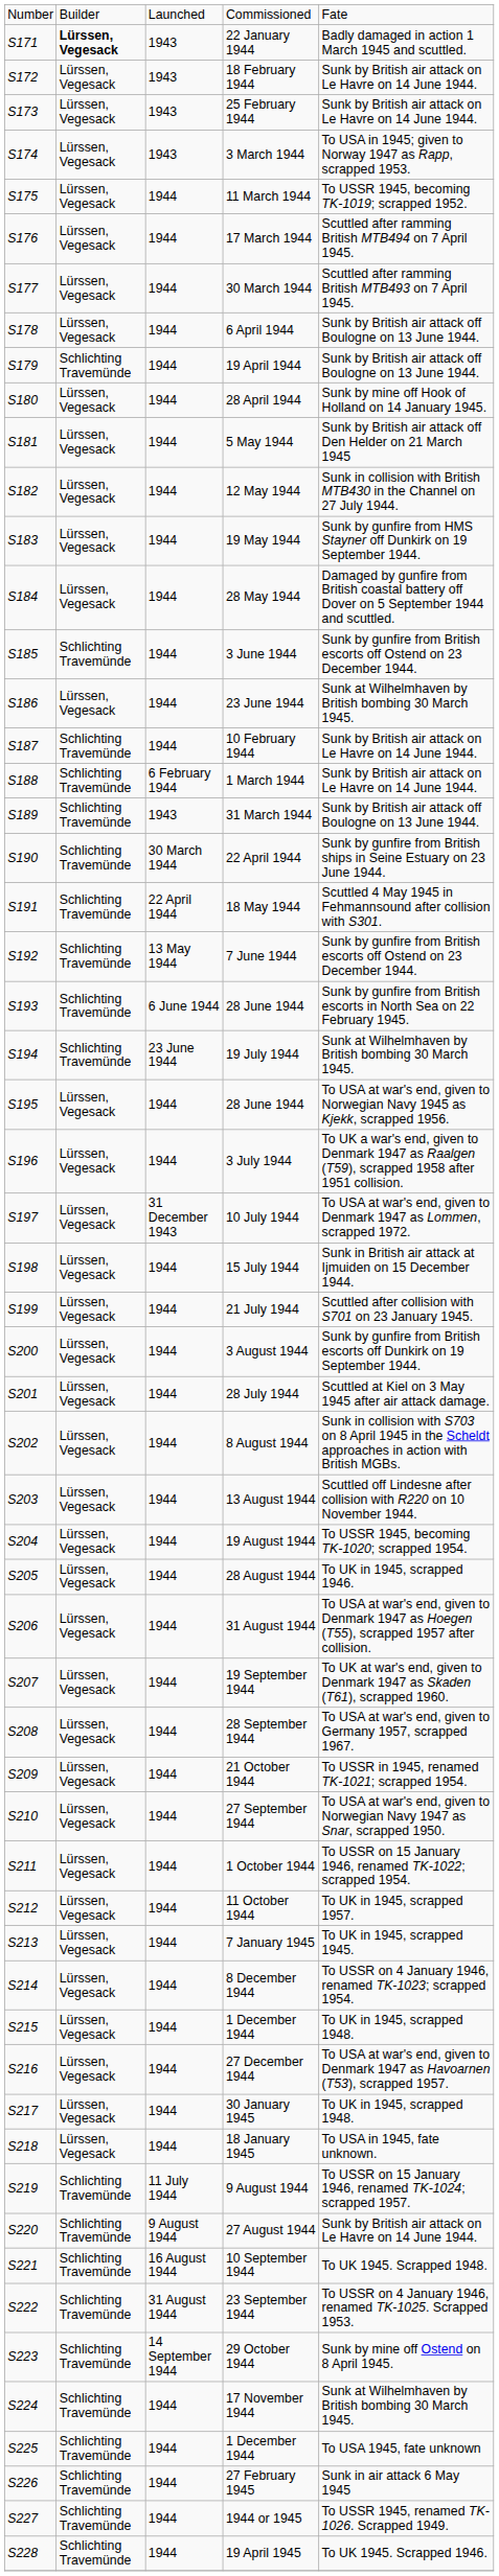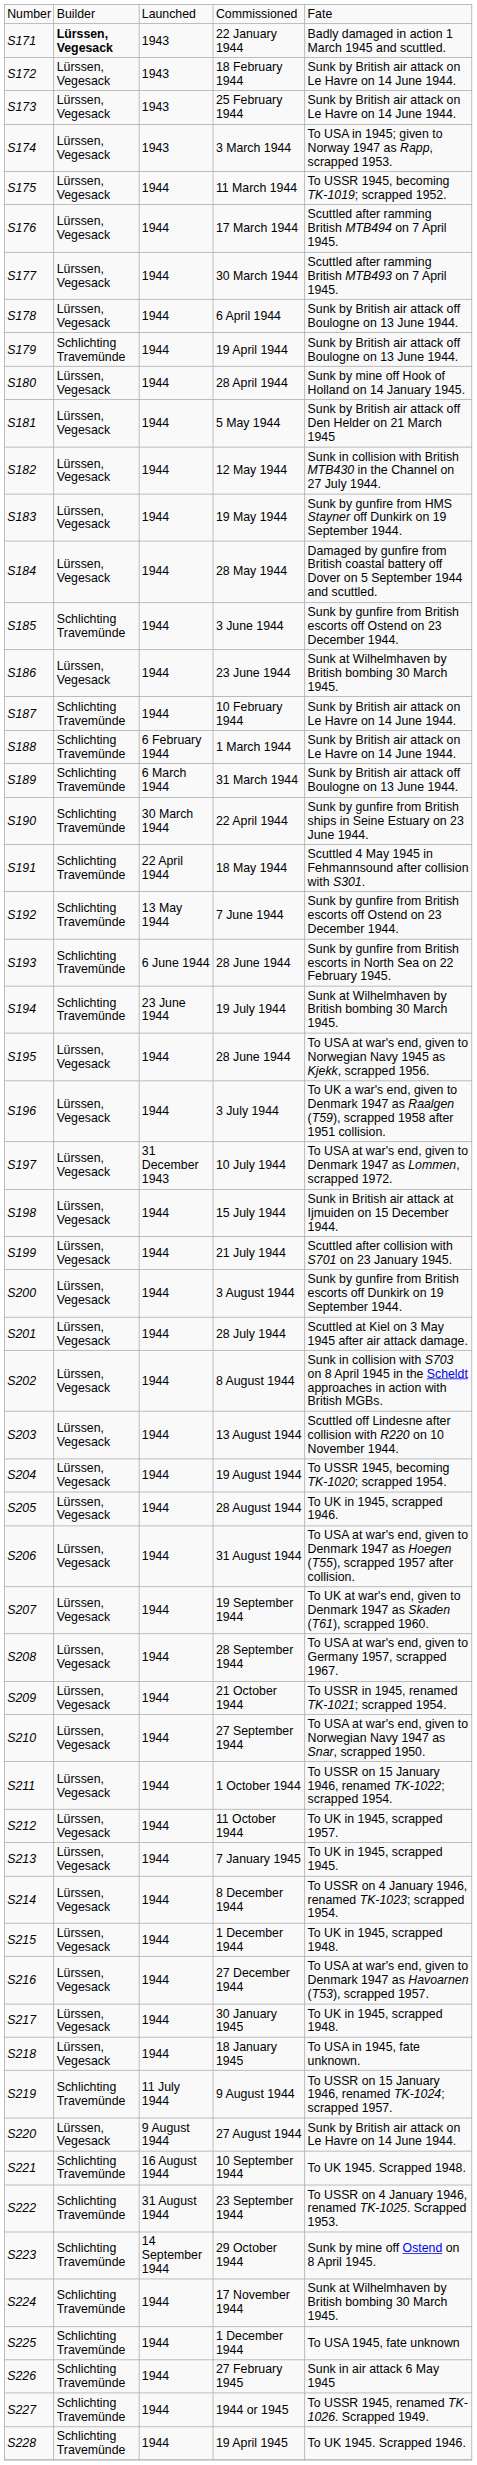31 March 1944 | column 3: 1943 -> 6 March 1944
27 August 1944 | column 2: Schlichting Travemünde -> Lürssen, Vegesack
